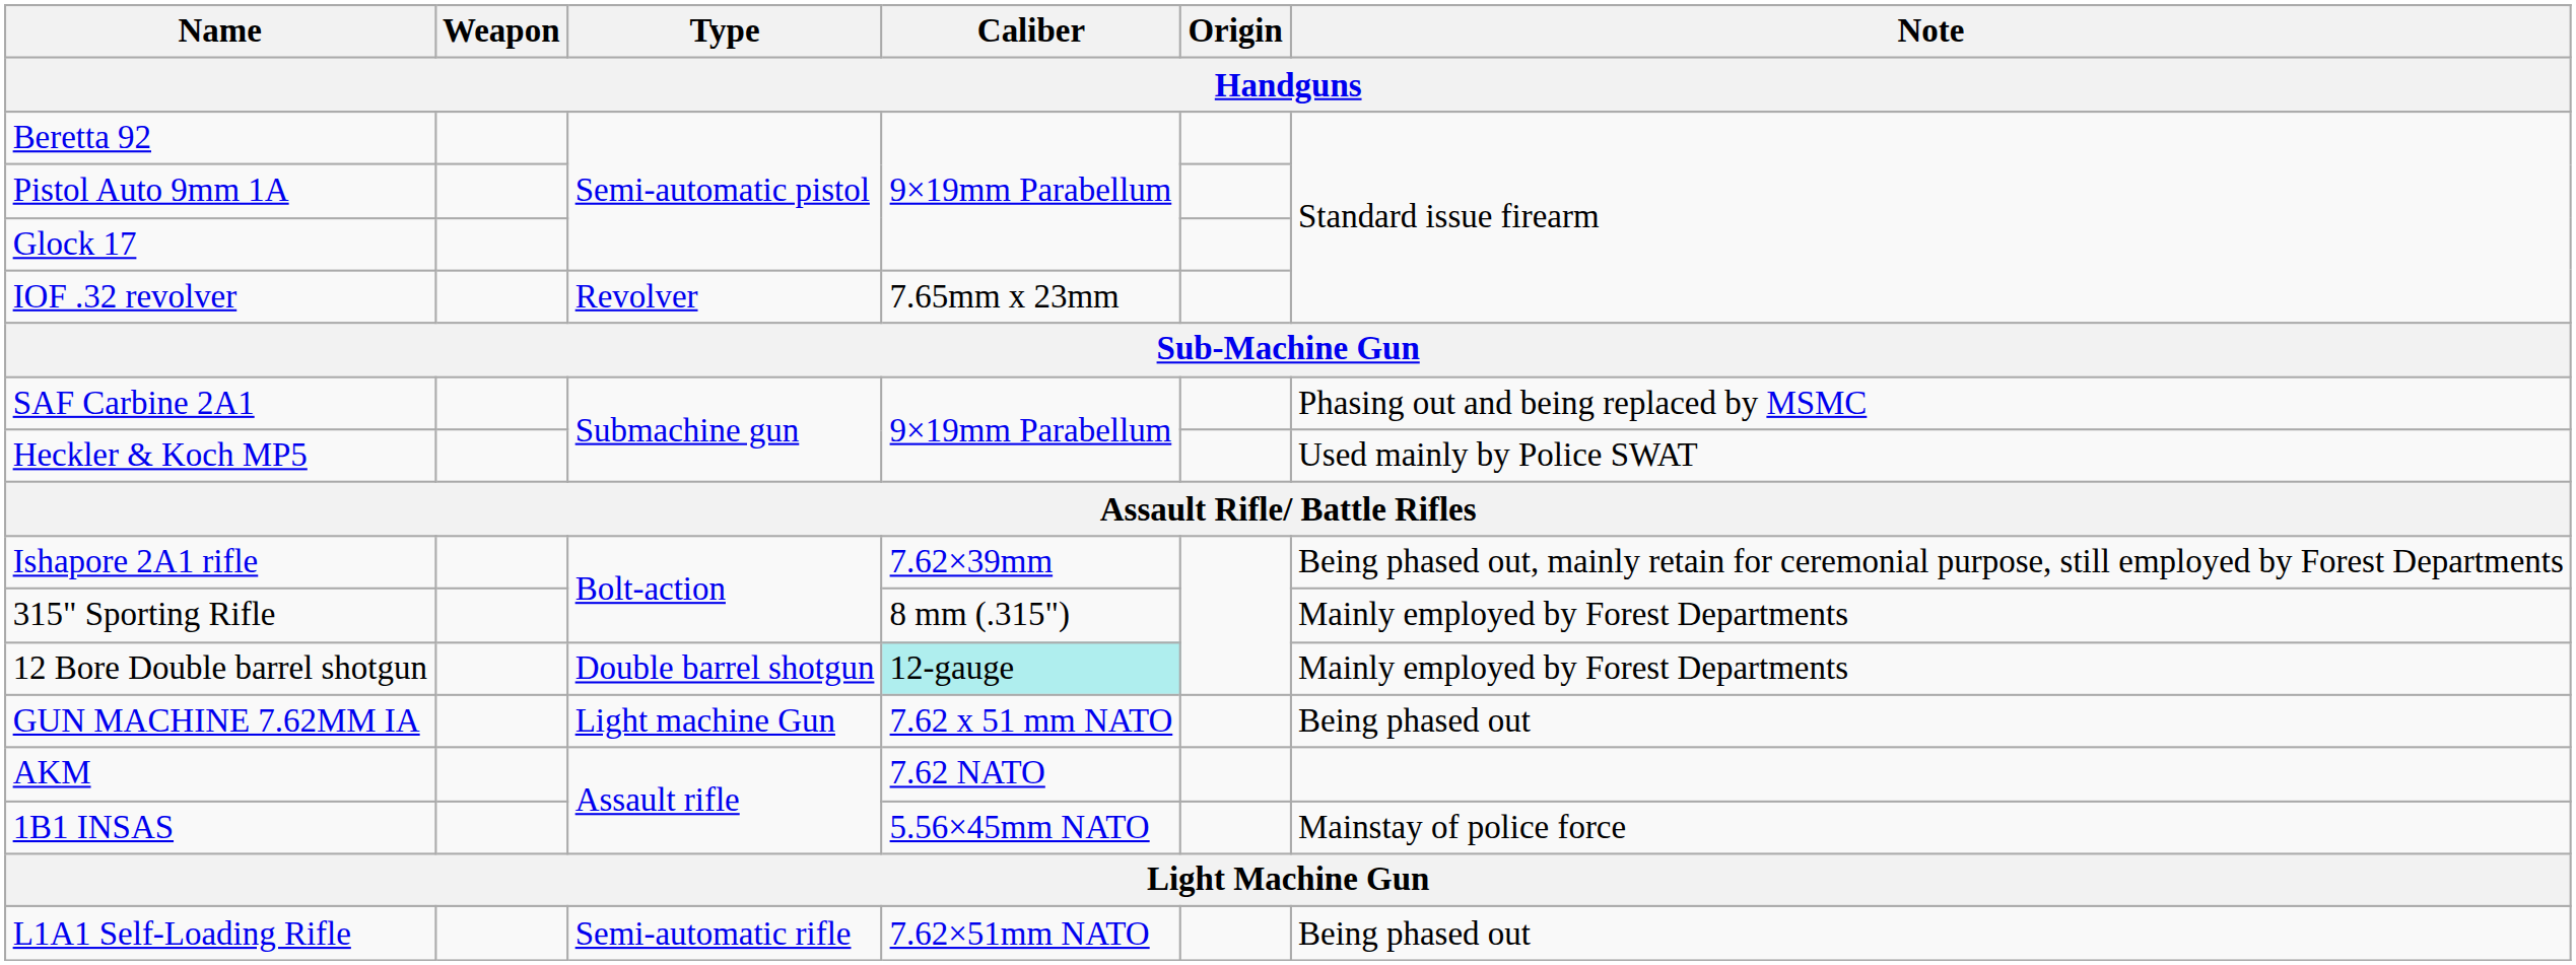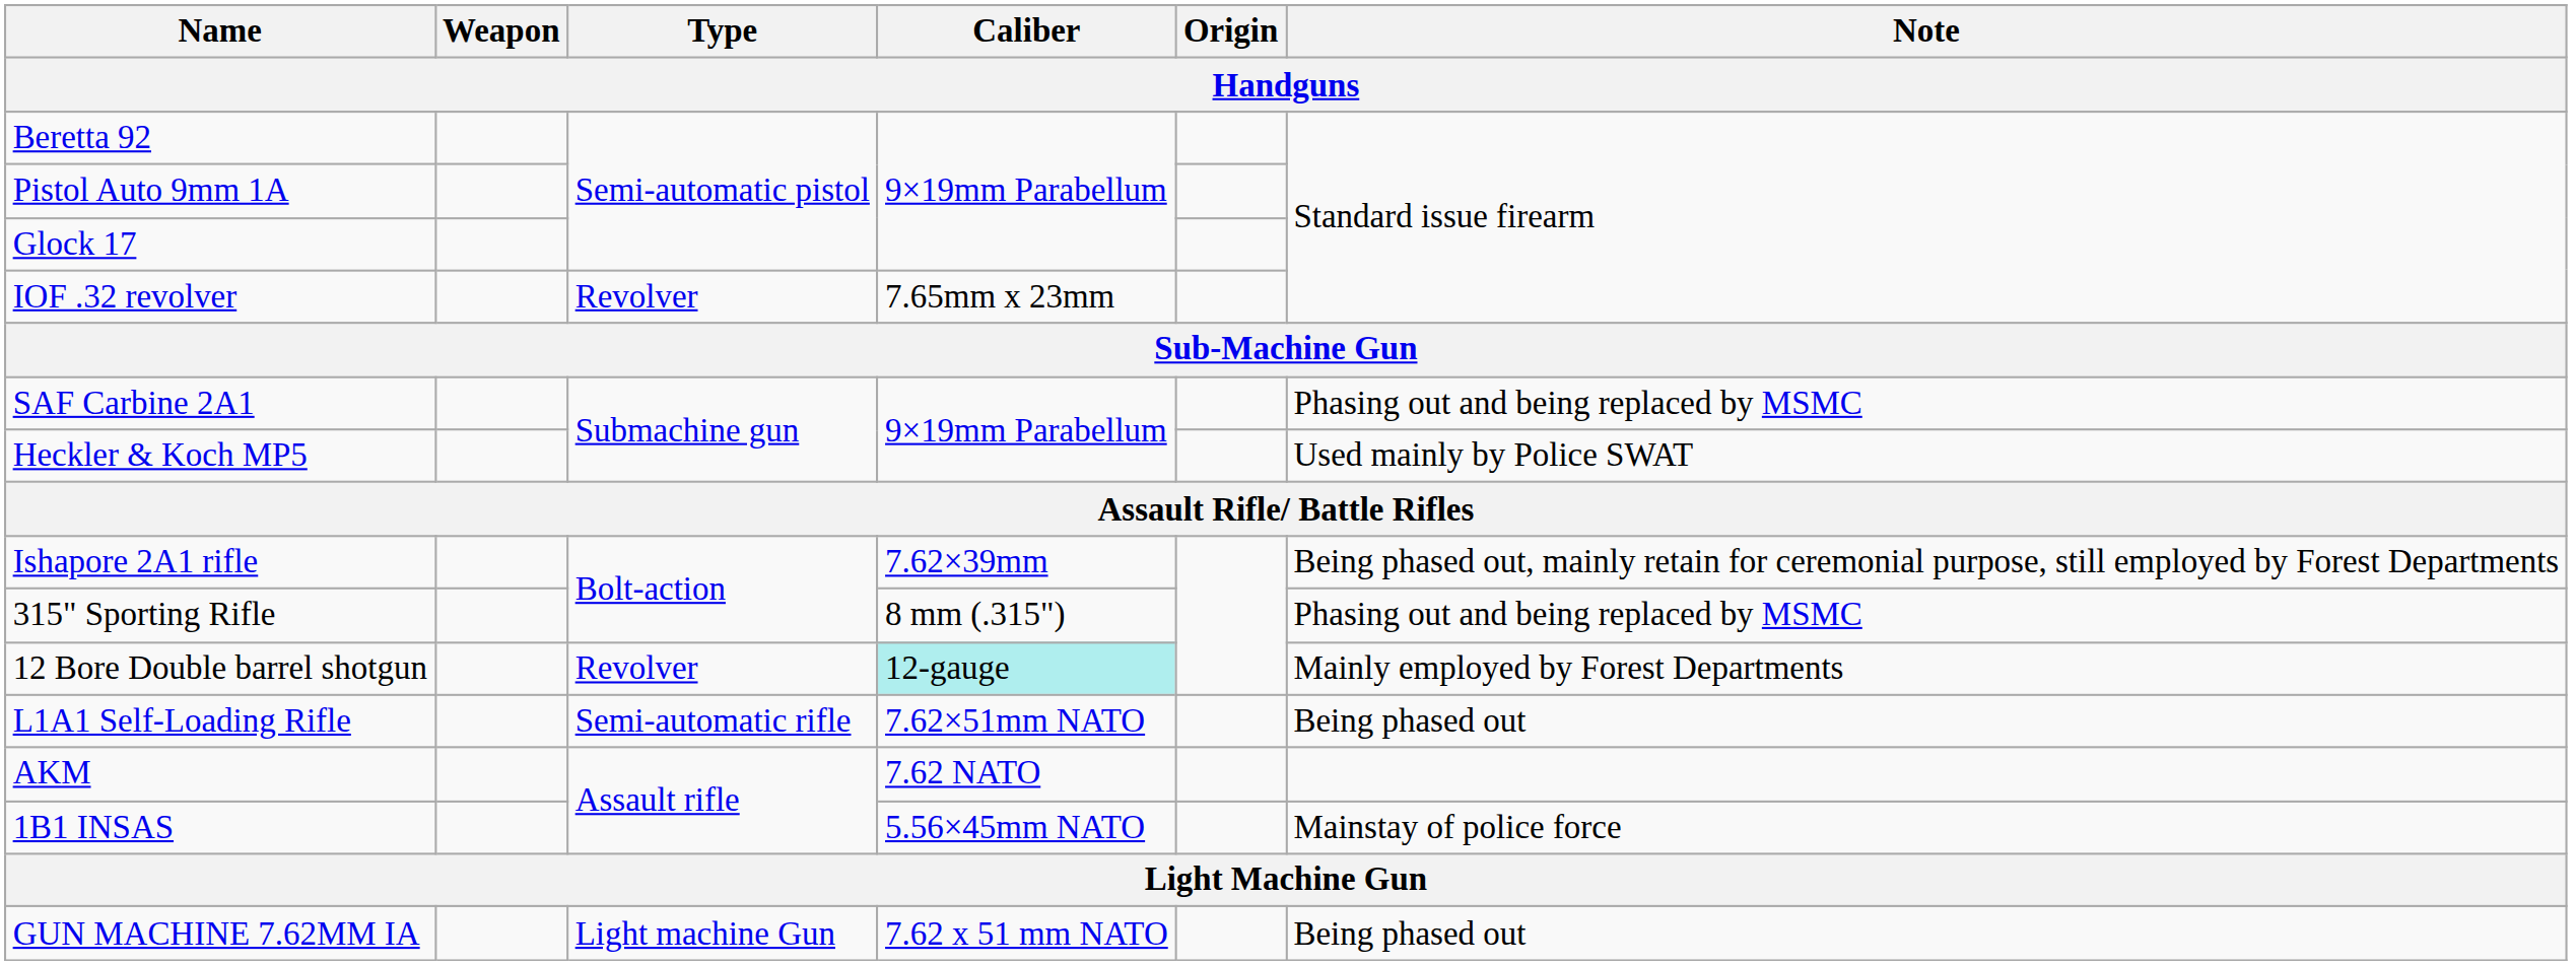315" Sporting Rifle | Note: Mainly employed by Forest Departments -> Phasing out and being replaced by MSMC
12 Bore Double barrel shotgun | Type: Double barrel shotgun -> Revolver
rows swapped: L1A1 Self-Loading Rifle <-> GUN MACHINE 7.62MM IA
